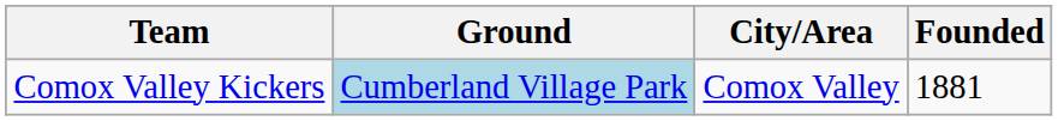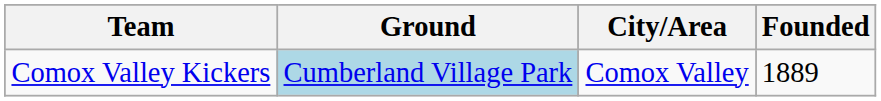Comox Valley Kickers | Founded: 1881 -> 1889
